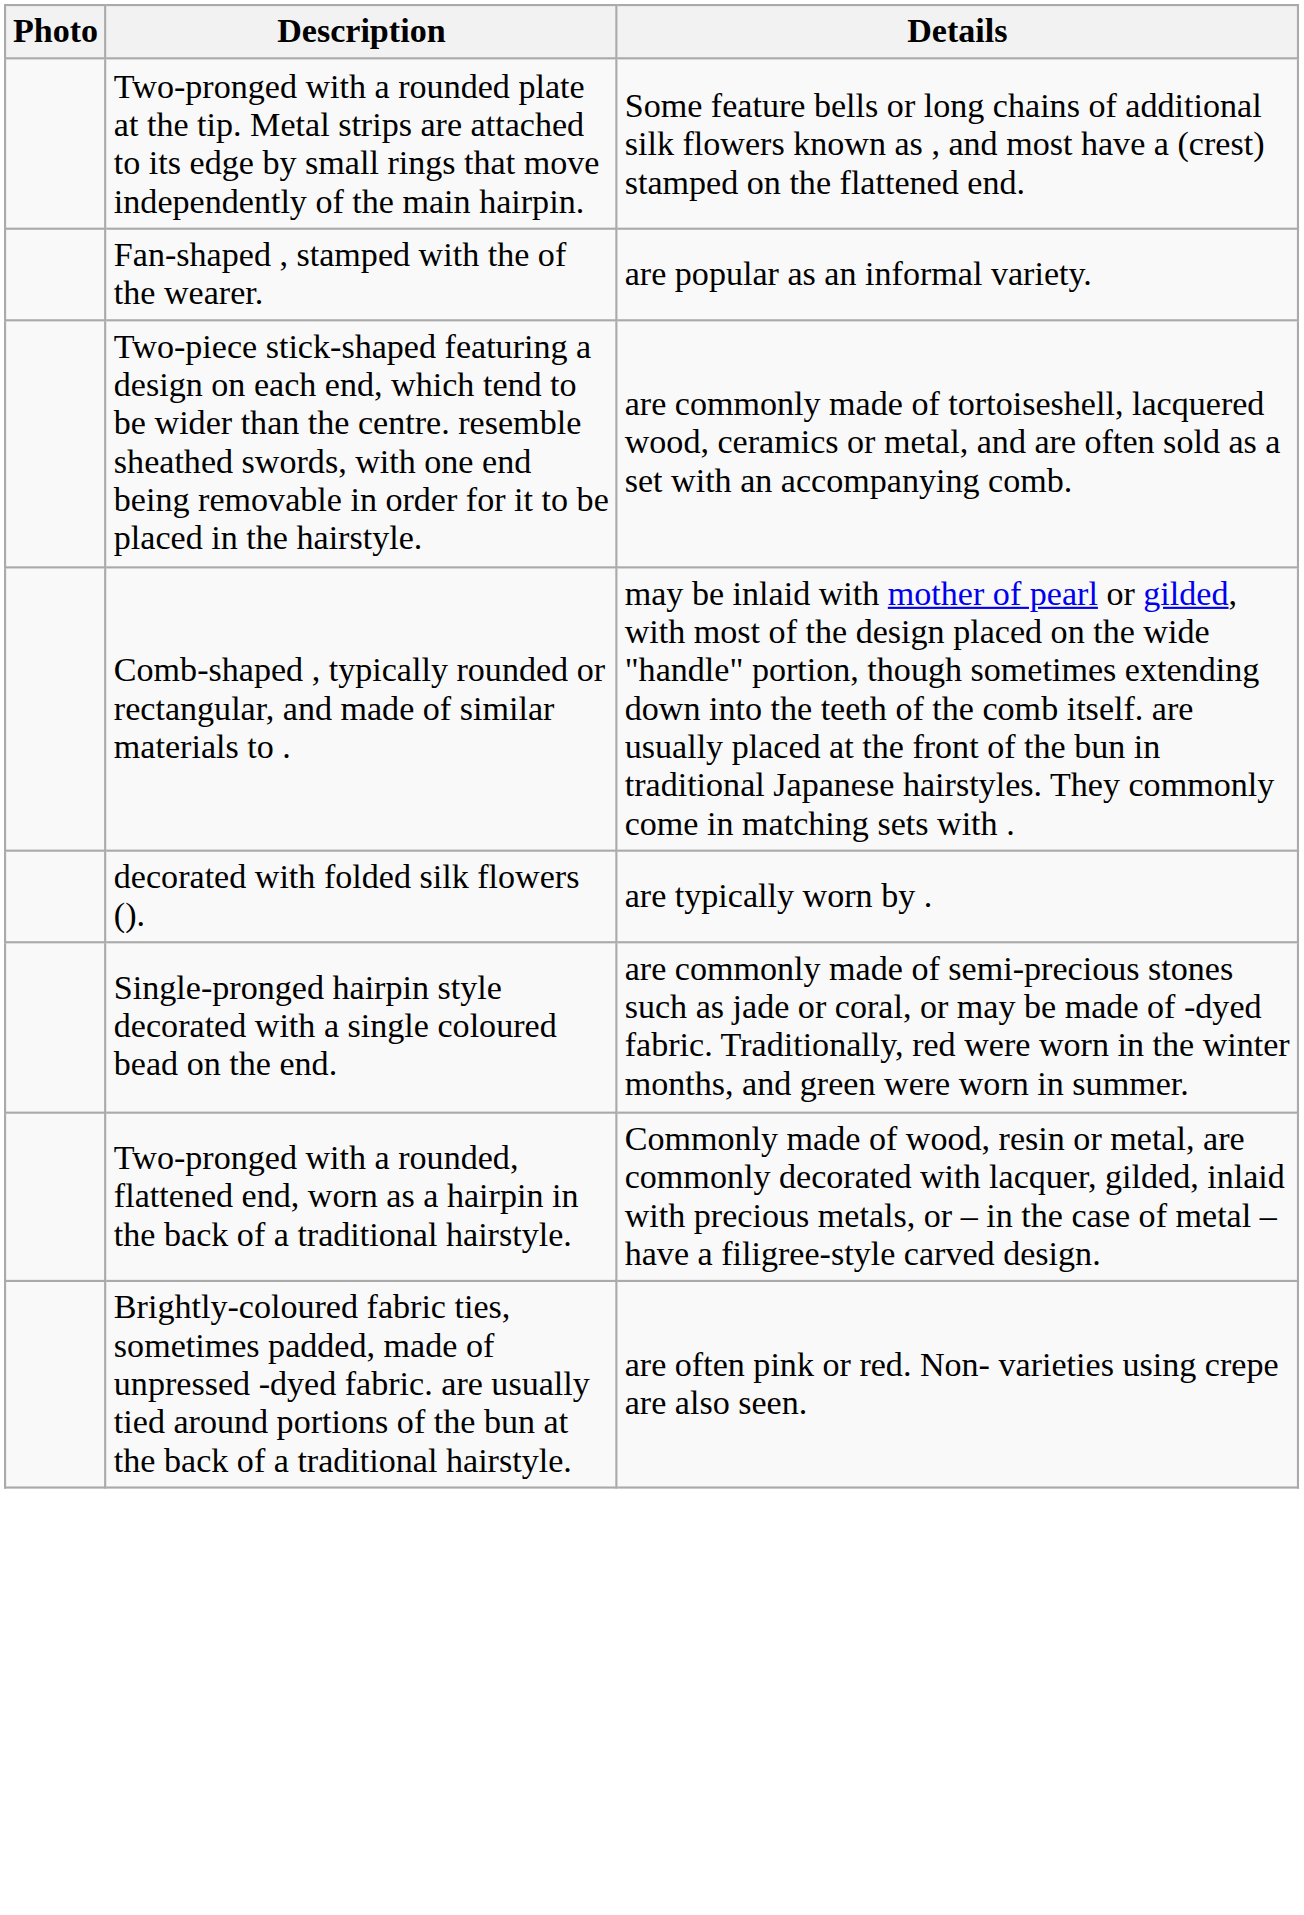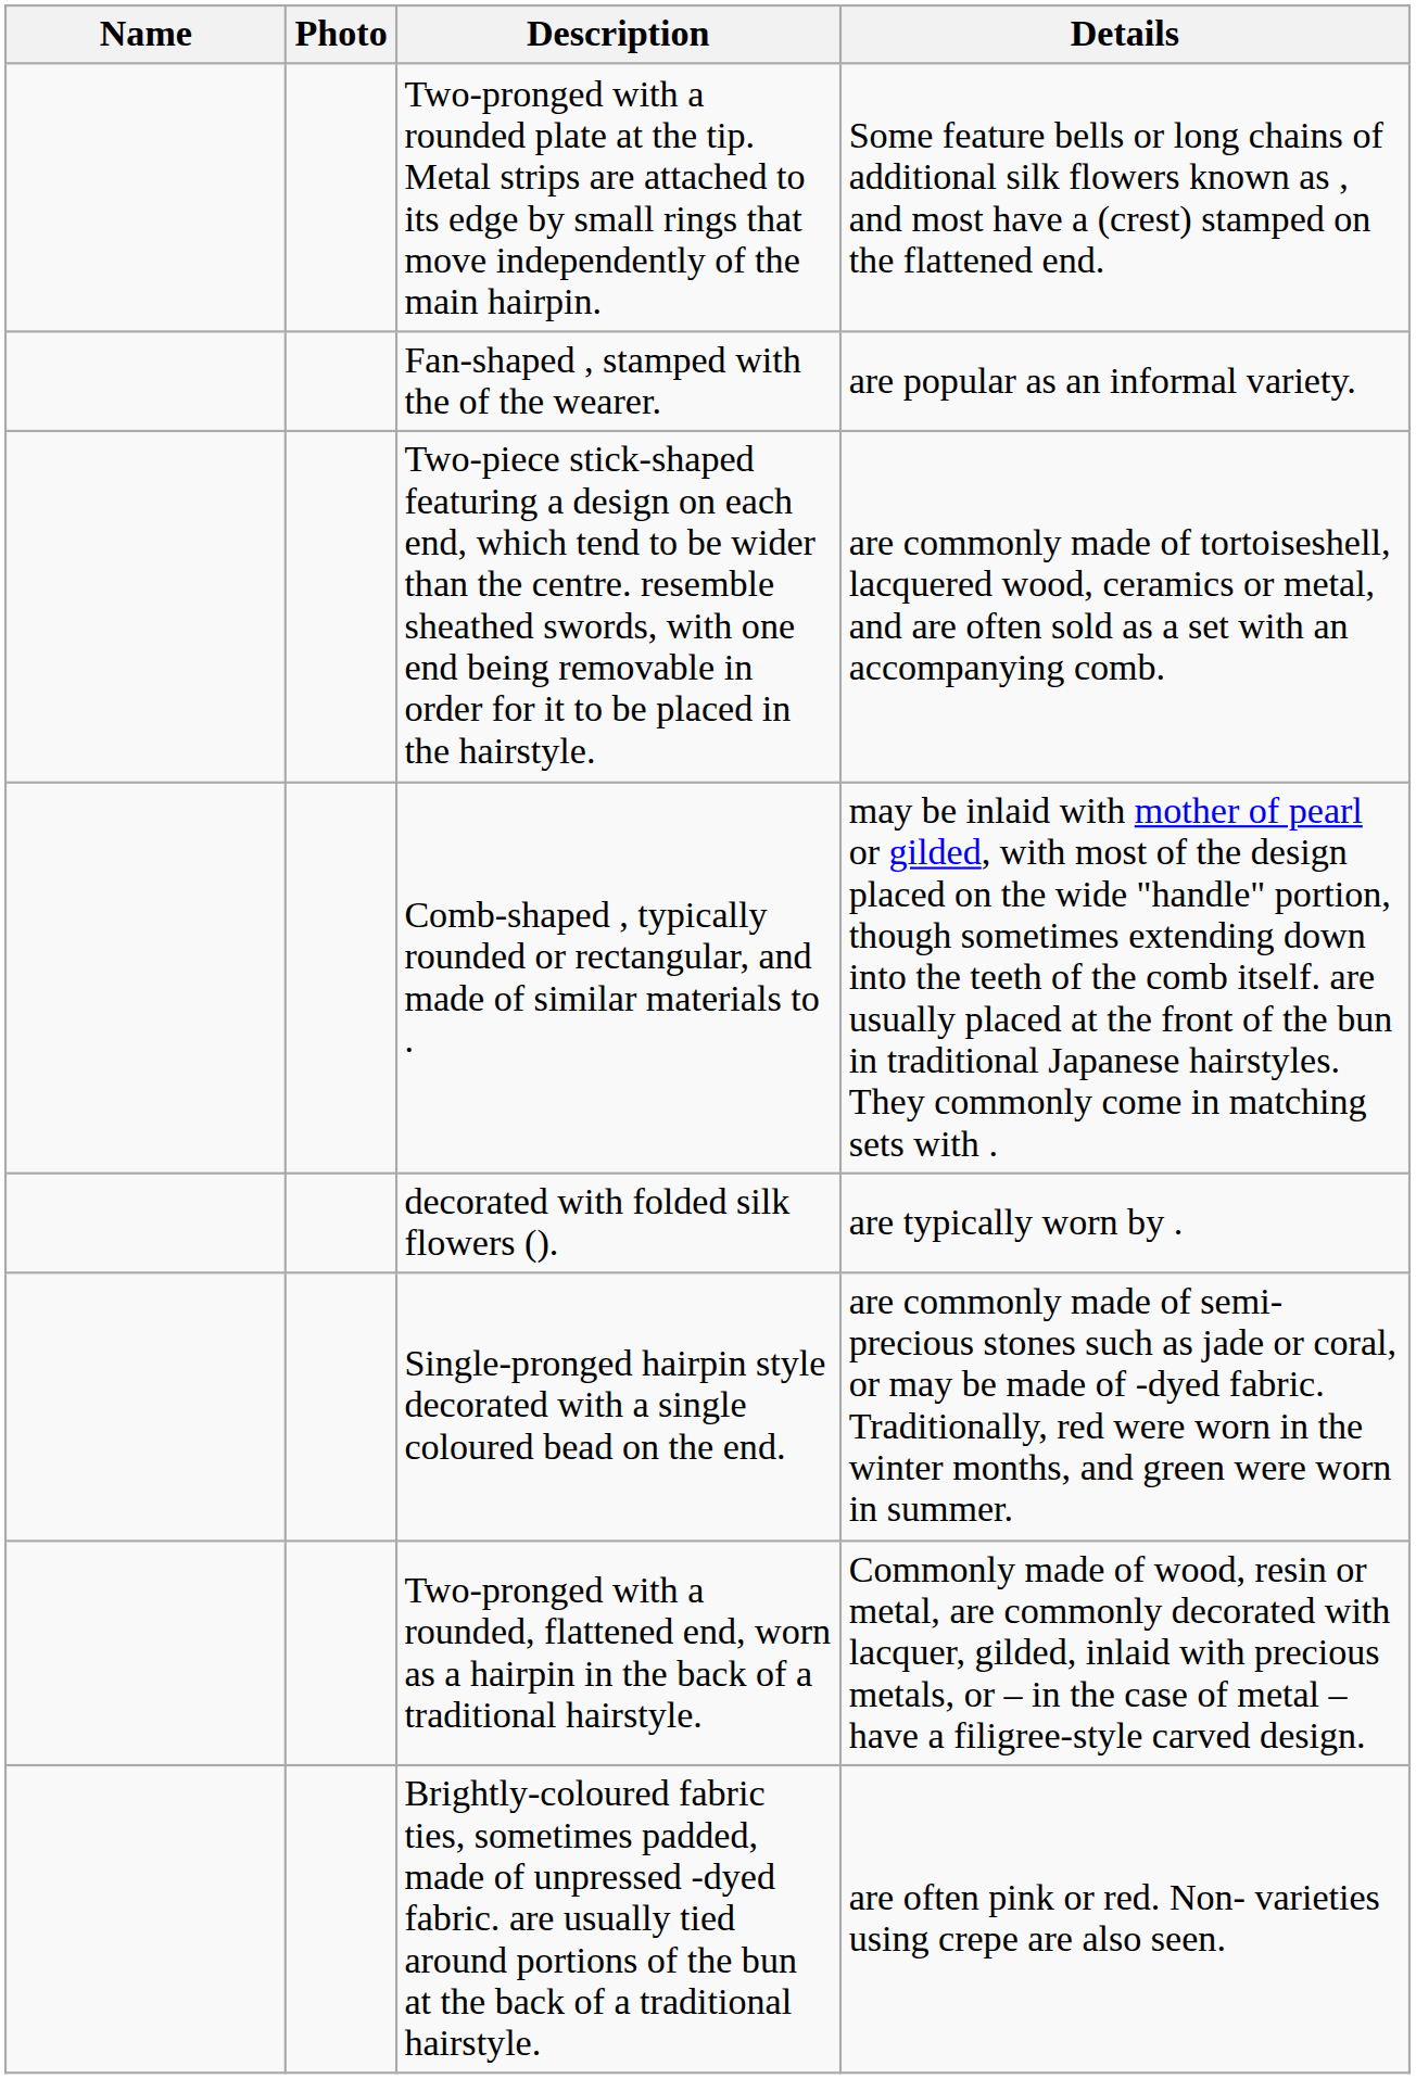+ column: Name
